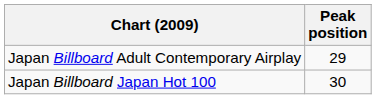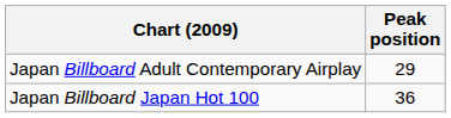Japan Billboard Japan Hot 100 | Peak position: 30 -> 36
